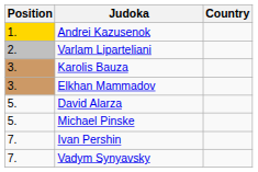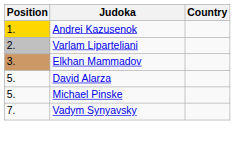- row: 3. | Karolis Bauza
- row: 7. | Ivan Pershin
